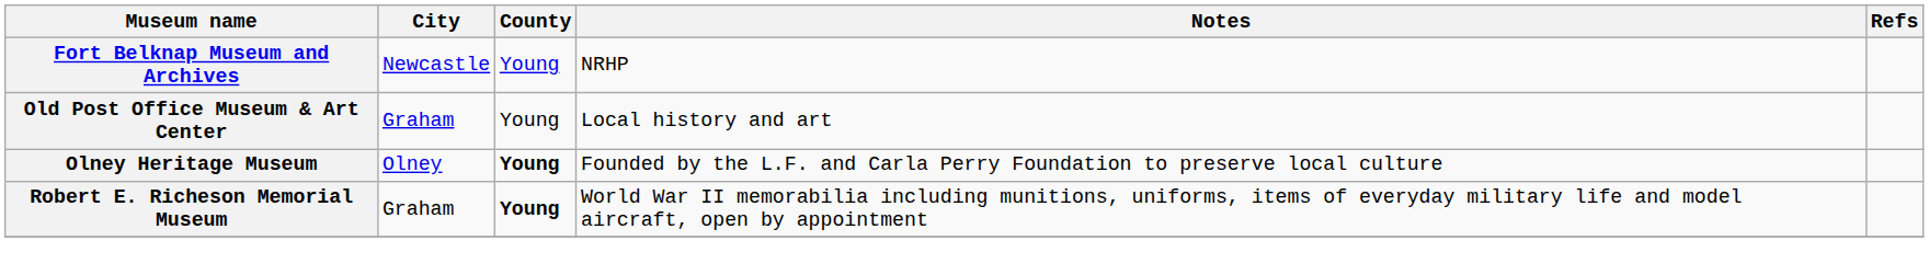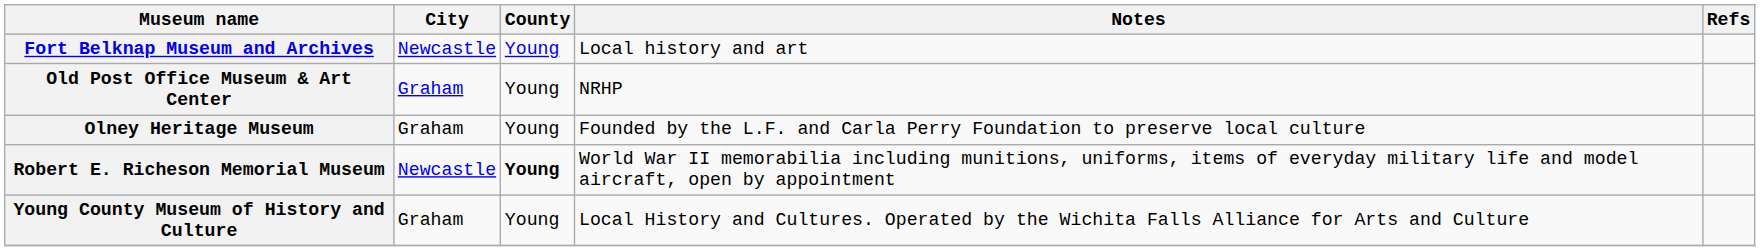Fort Belknap Museum and Archives | Notes: NRHP -> Local history and art
Old Post Office Museum & Art Center | Notes: Local history and art -> NRHP
Olney Heritage Museum | City: Olney -> Graham
Olney Heritage Museum | County: bold -> normal
Robert E. Richeson Memorial Museum | City: Graham -> Newcastle
+ row: Young County Museum of History and Culture | Graham | Young | Local History and Cultures. Operated by the Wichita Falls Alliance for Arts and Culture
